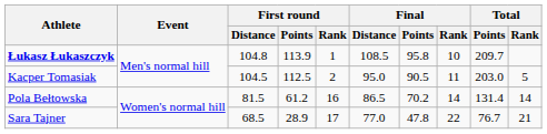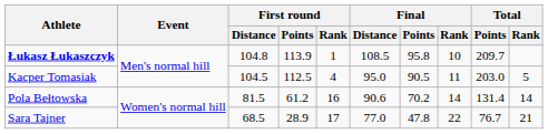Kacper Tomasiak | First round / Rank: 2 -> 4
Pola Bełtowska | Final / Distance: 86.5 -> 90.6
